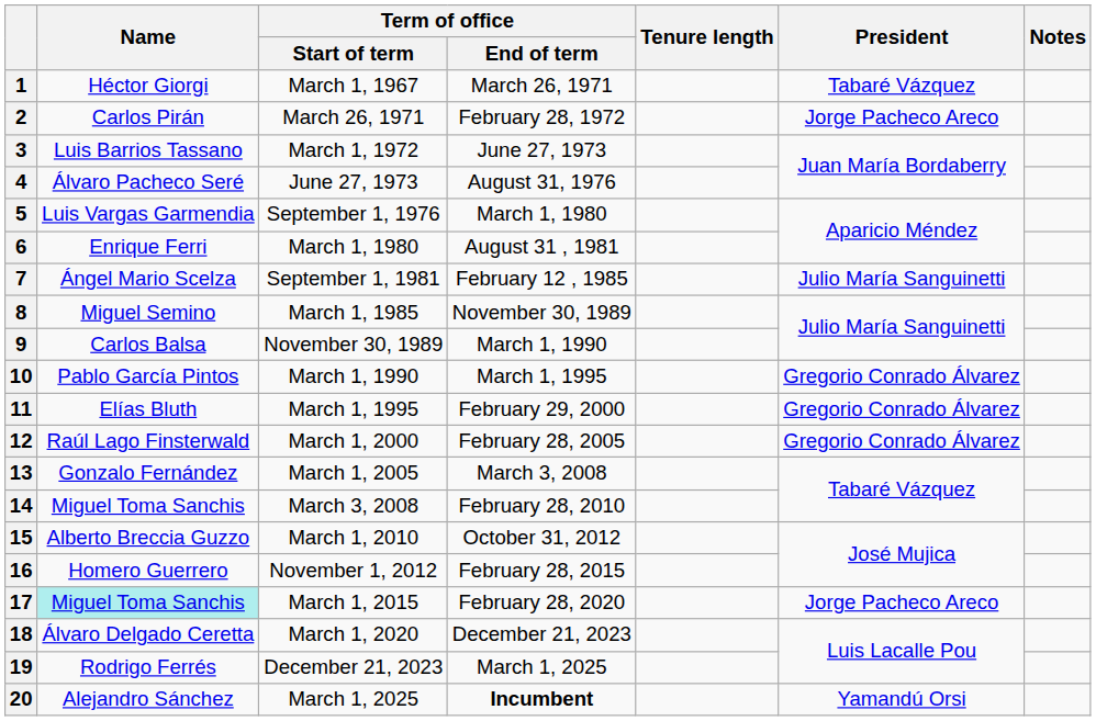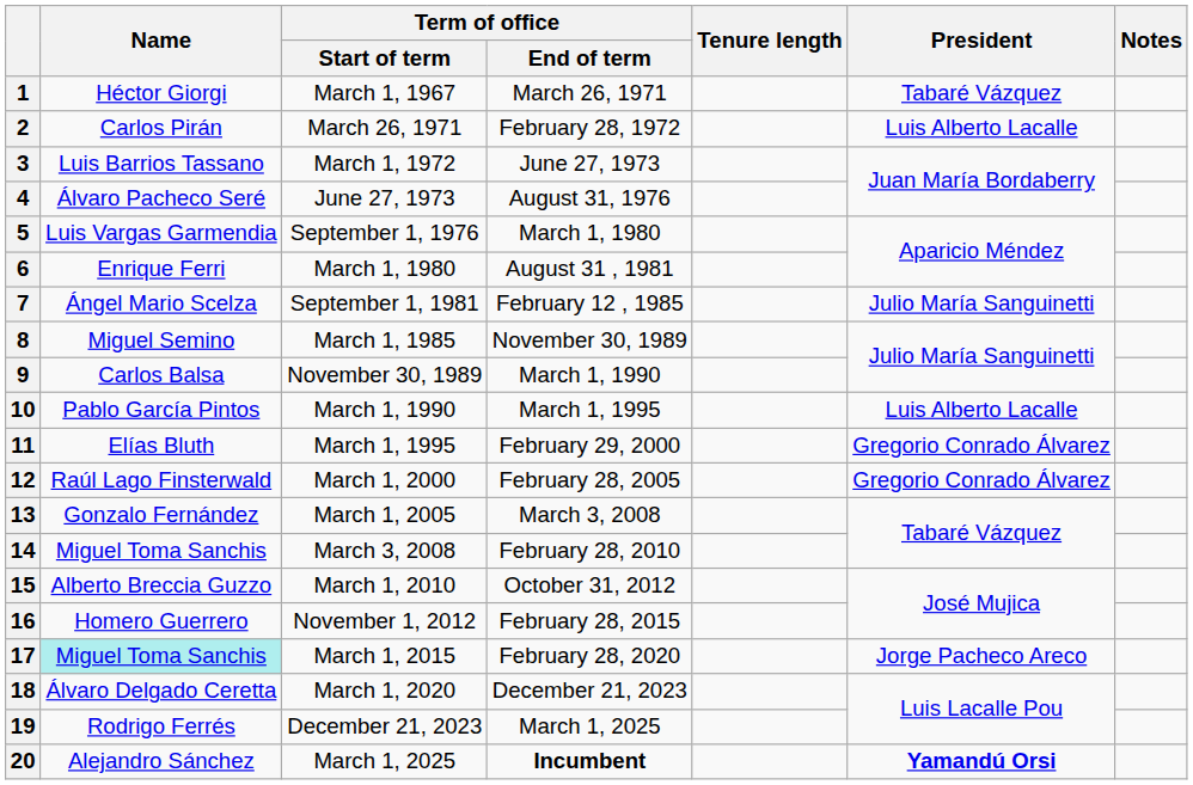2 | President: Jorge Pacheco Areco -> Luis Alberto Lacalle
10 | President: Gregorio Conrado Álvarez -> Luis Alberto Lacalle
20 | President: normal -> bold
